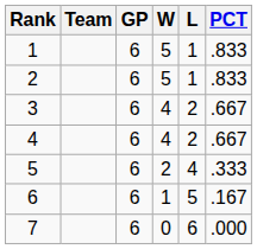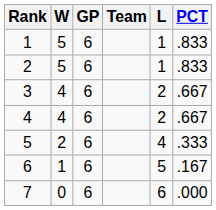columns swapped: Team <-> W
